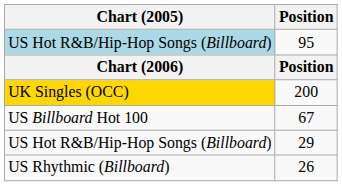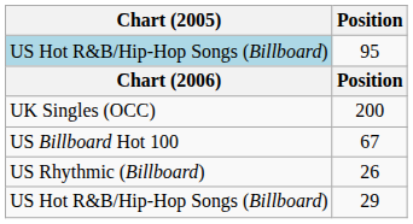200 | Chart (2005): gold background -> no background
rows swapped: 29 <-> 26
